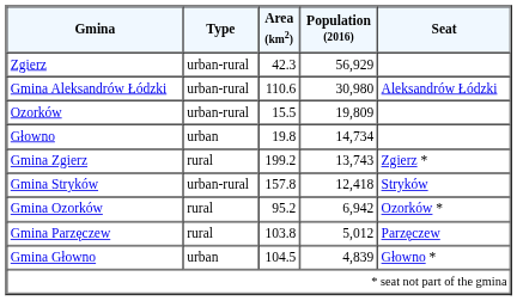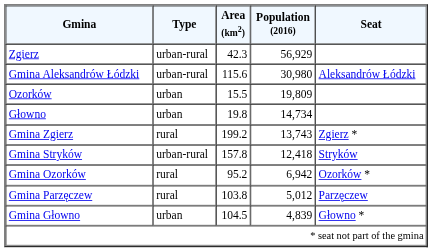Gmina Aleksandrów Łódzki | Area (km2): 110.6 -> 115.6
Ozorków | Type: urban-rural -> urban
